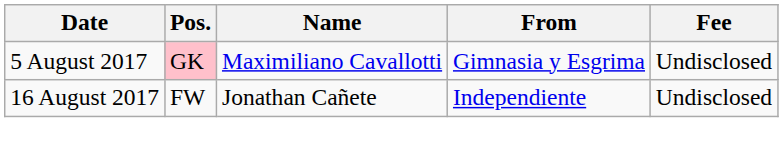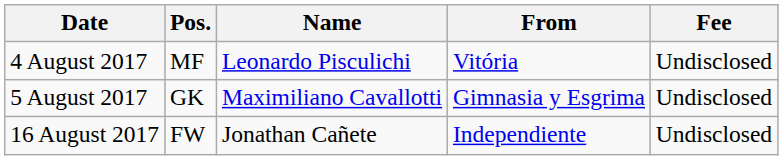+ row: 4 August 2017 | MF | Leonardo Pisculichi | Vitória | Undisclosed
5 August 2017 | Pos.: pink background -> no background
